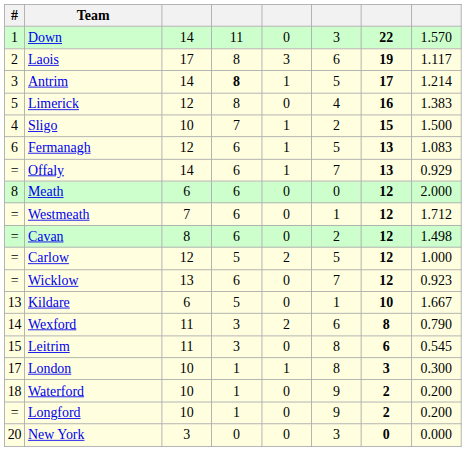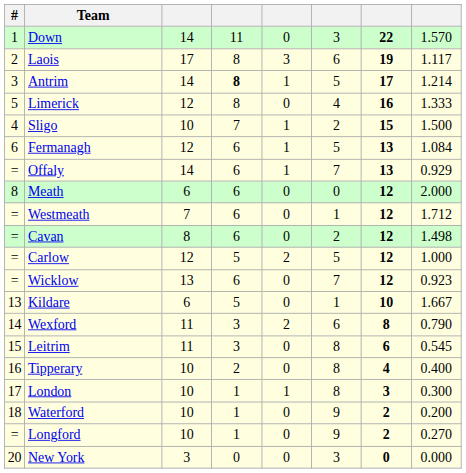Limerick | column 8: 1.383 -> 1.333
Fermanagh | column 8: 1.083 -> 1.084
+ row: 16 | Tipperary | 10 | 2 | 0 | 8 | 4 | 0.400
Longford | column 8: 0.200 -> 0.270
